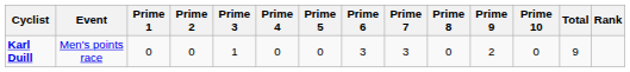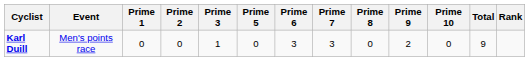- column: Prime 4 | 0
